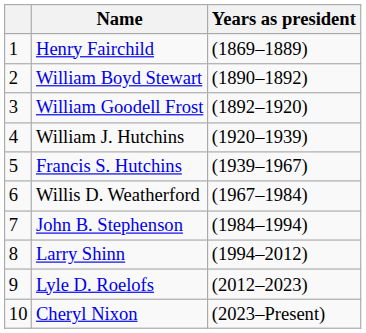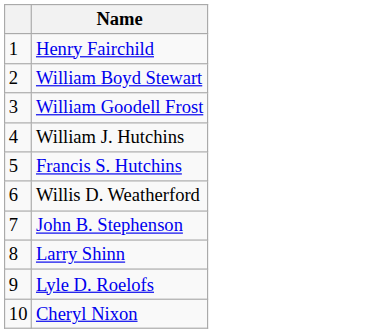- column: Years as president | (1869–1889) | (1890–1892) | (1892–1920) | (1920–1939) | (1939–1967) | (1967–1984) | (1984–1994) | (1994–2012) | (2012–2023) | (2023–Present)
